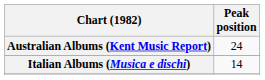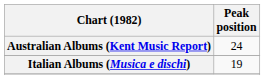Italian Albums (Musica e dischi) | Peak position: 14 -> 19
